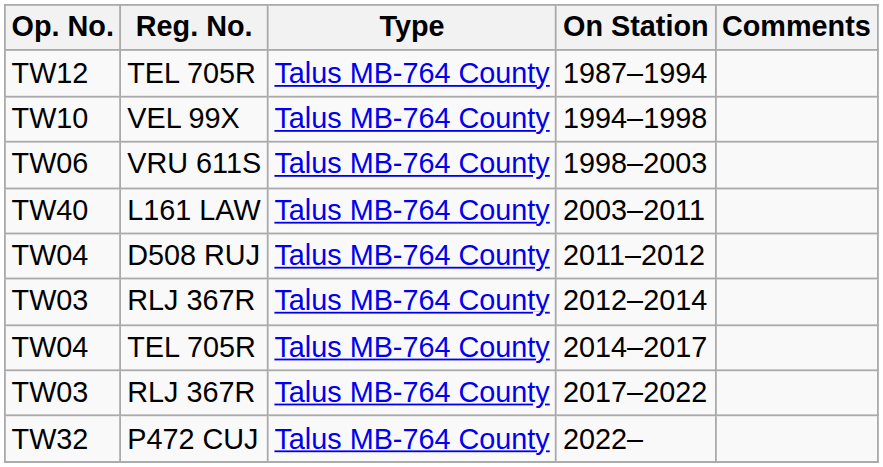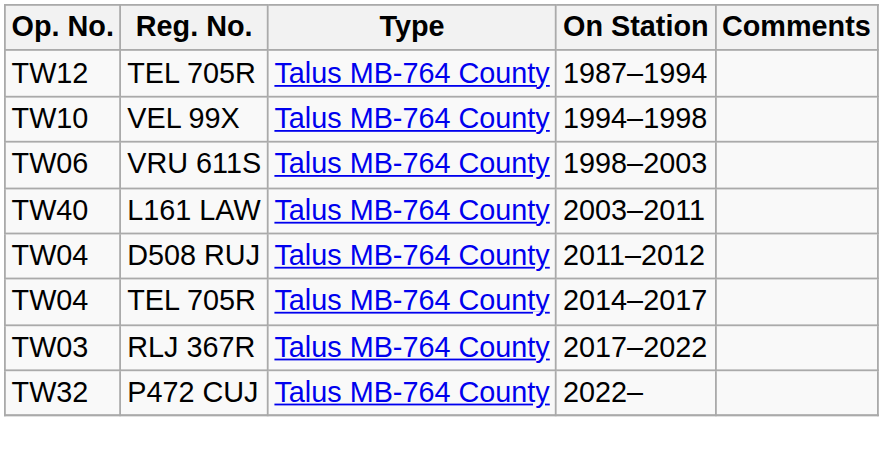- row: TW03 | RLJ 367R | Talus MB-764 County | 2012–2014
